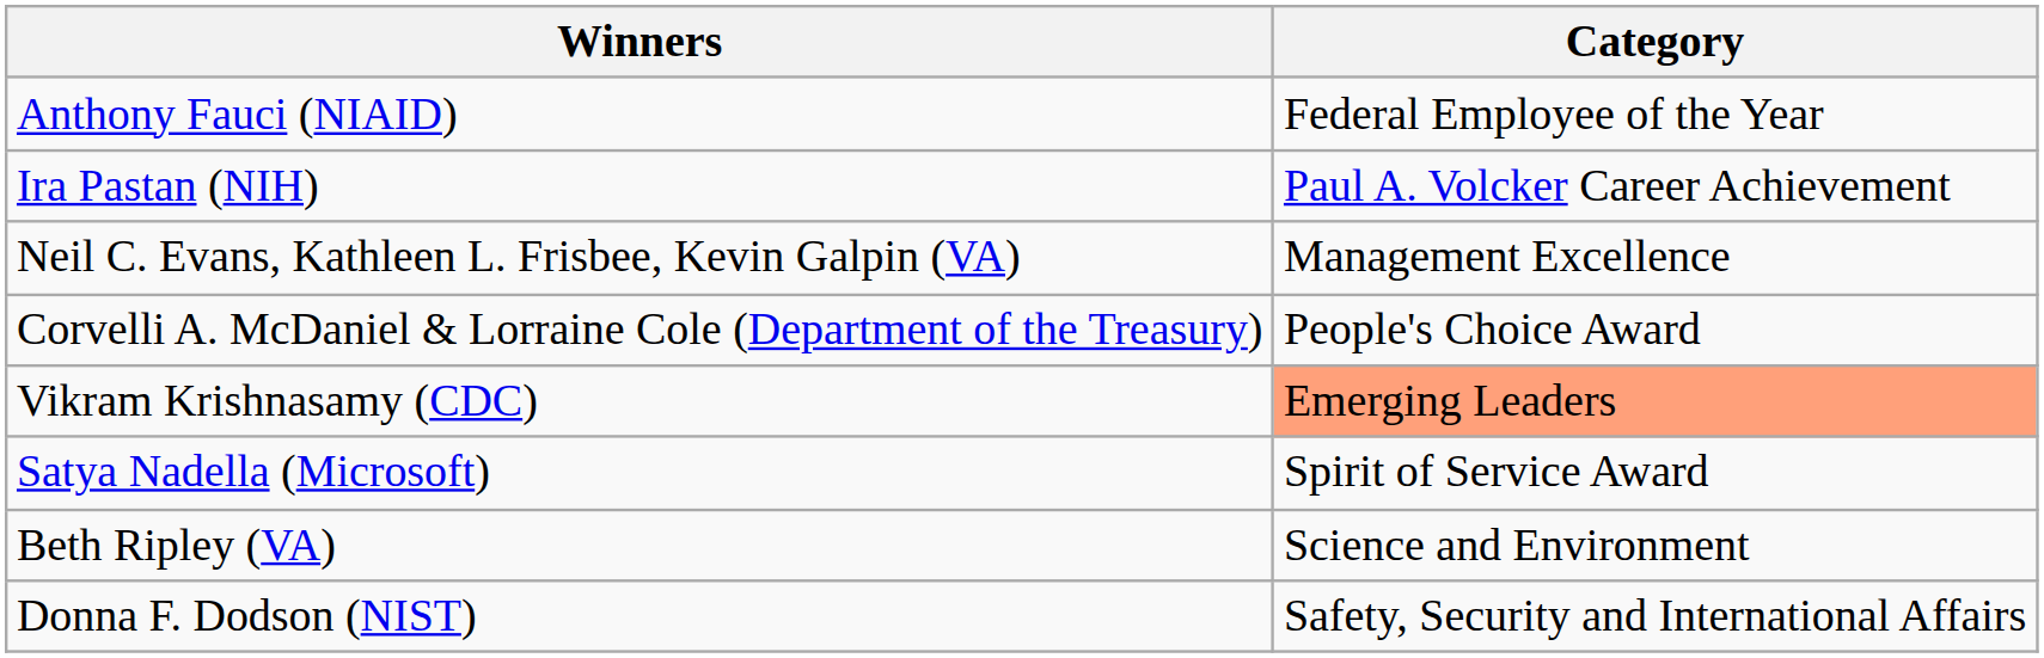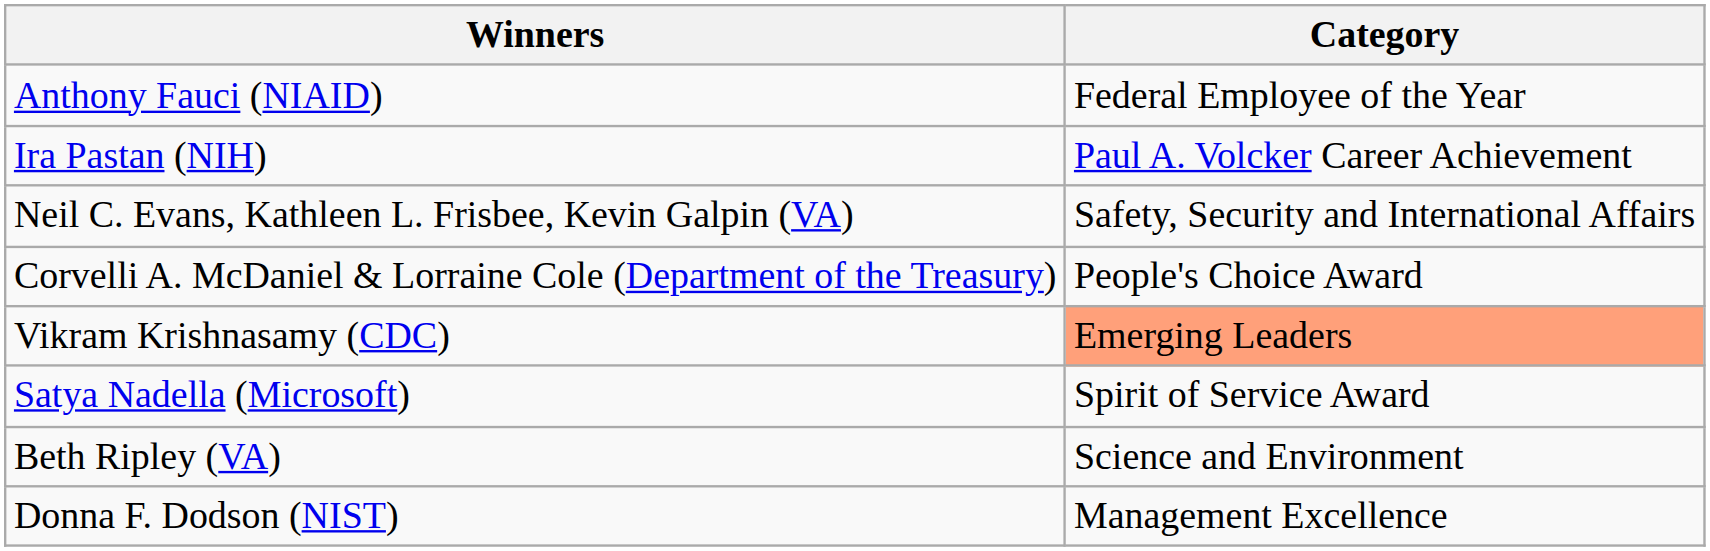Neil C. Evans, Kathleen L. Frisbee, Kevin Galpin (VA) | Category: Management Excellence -> Safety, Security and International Affairs
Donna F. Dodson (NIST) | Category: Safety, Security and International Affairs -> Management Excellence
